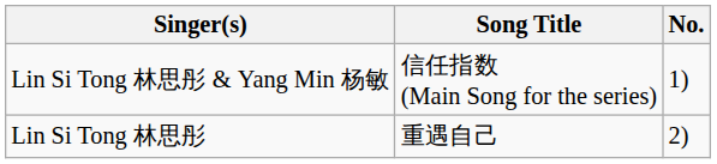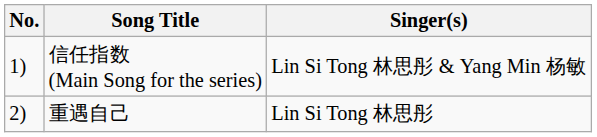columns swapped: No. <-> Singer(s)
